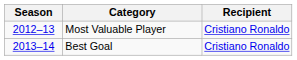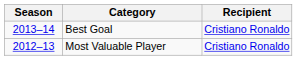rows swapped: Most Valuable Player <-> Best Goal
